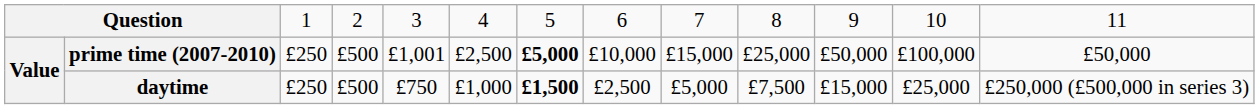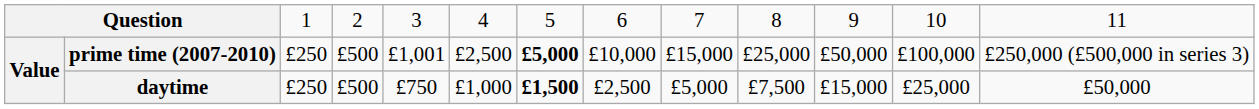prime time (2007-2010) | column 13: £50,000 -> £250,000 (£500,000 in series 3)
daytime | column 13: £250,000 (£500,000 in series 3) -> £50,000
